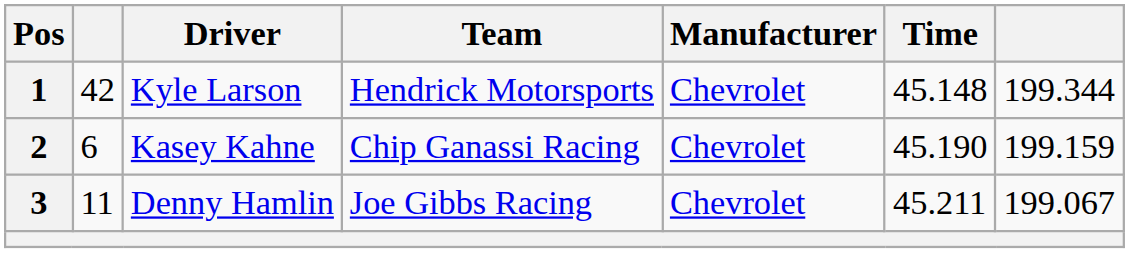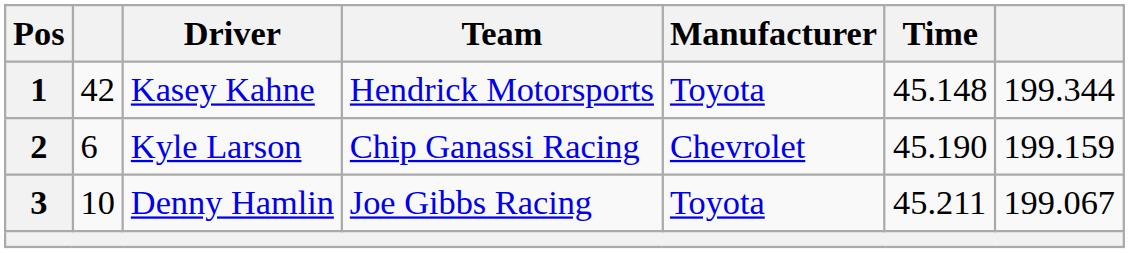1 | Driver: Kyle Larson -> Kasey Kahne
1 | Manufacturer: Chevrolet -> Toyota
2 | Driver: Kasey Kahne -> Kyle Larson
3 | column 2: 11 -> 10
3 | Manufacturer: Chevrolet -> Toyota
